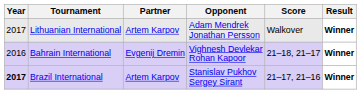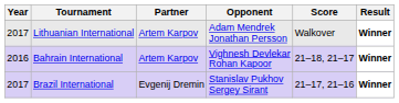Bahrain International | Partner: Evgenij Dremin -> Artem Karpov
Brazil International | Year: bold -> normal
Brazil International | Partner: Artem Karpov -> Evgenij Dremin
